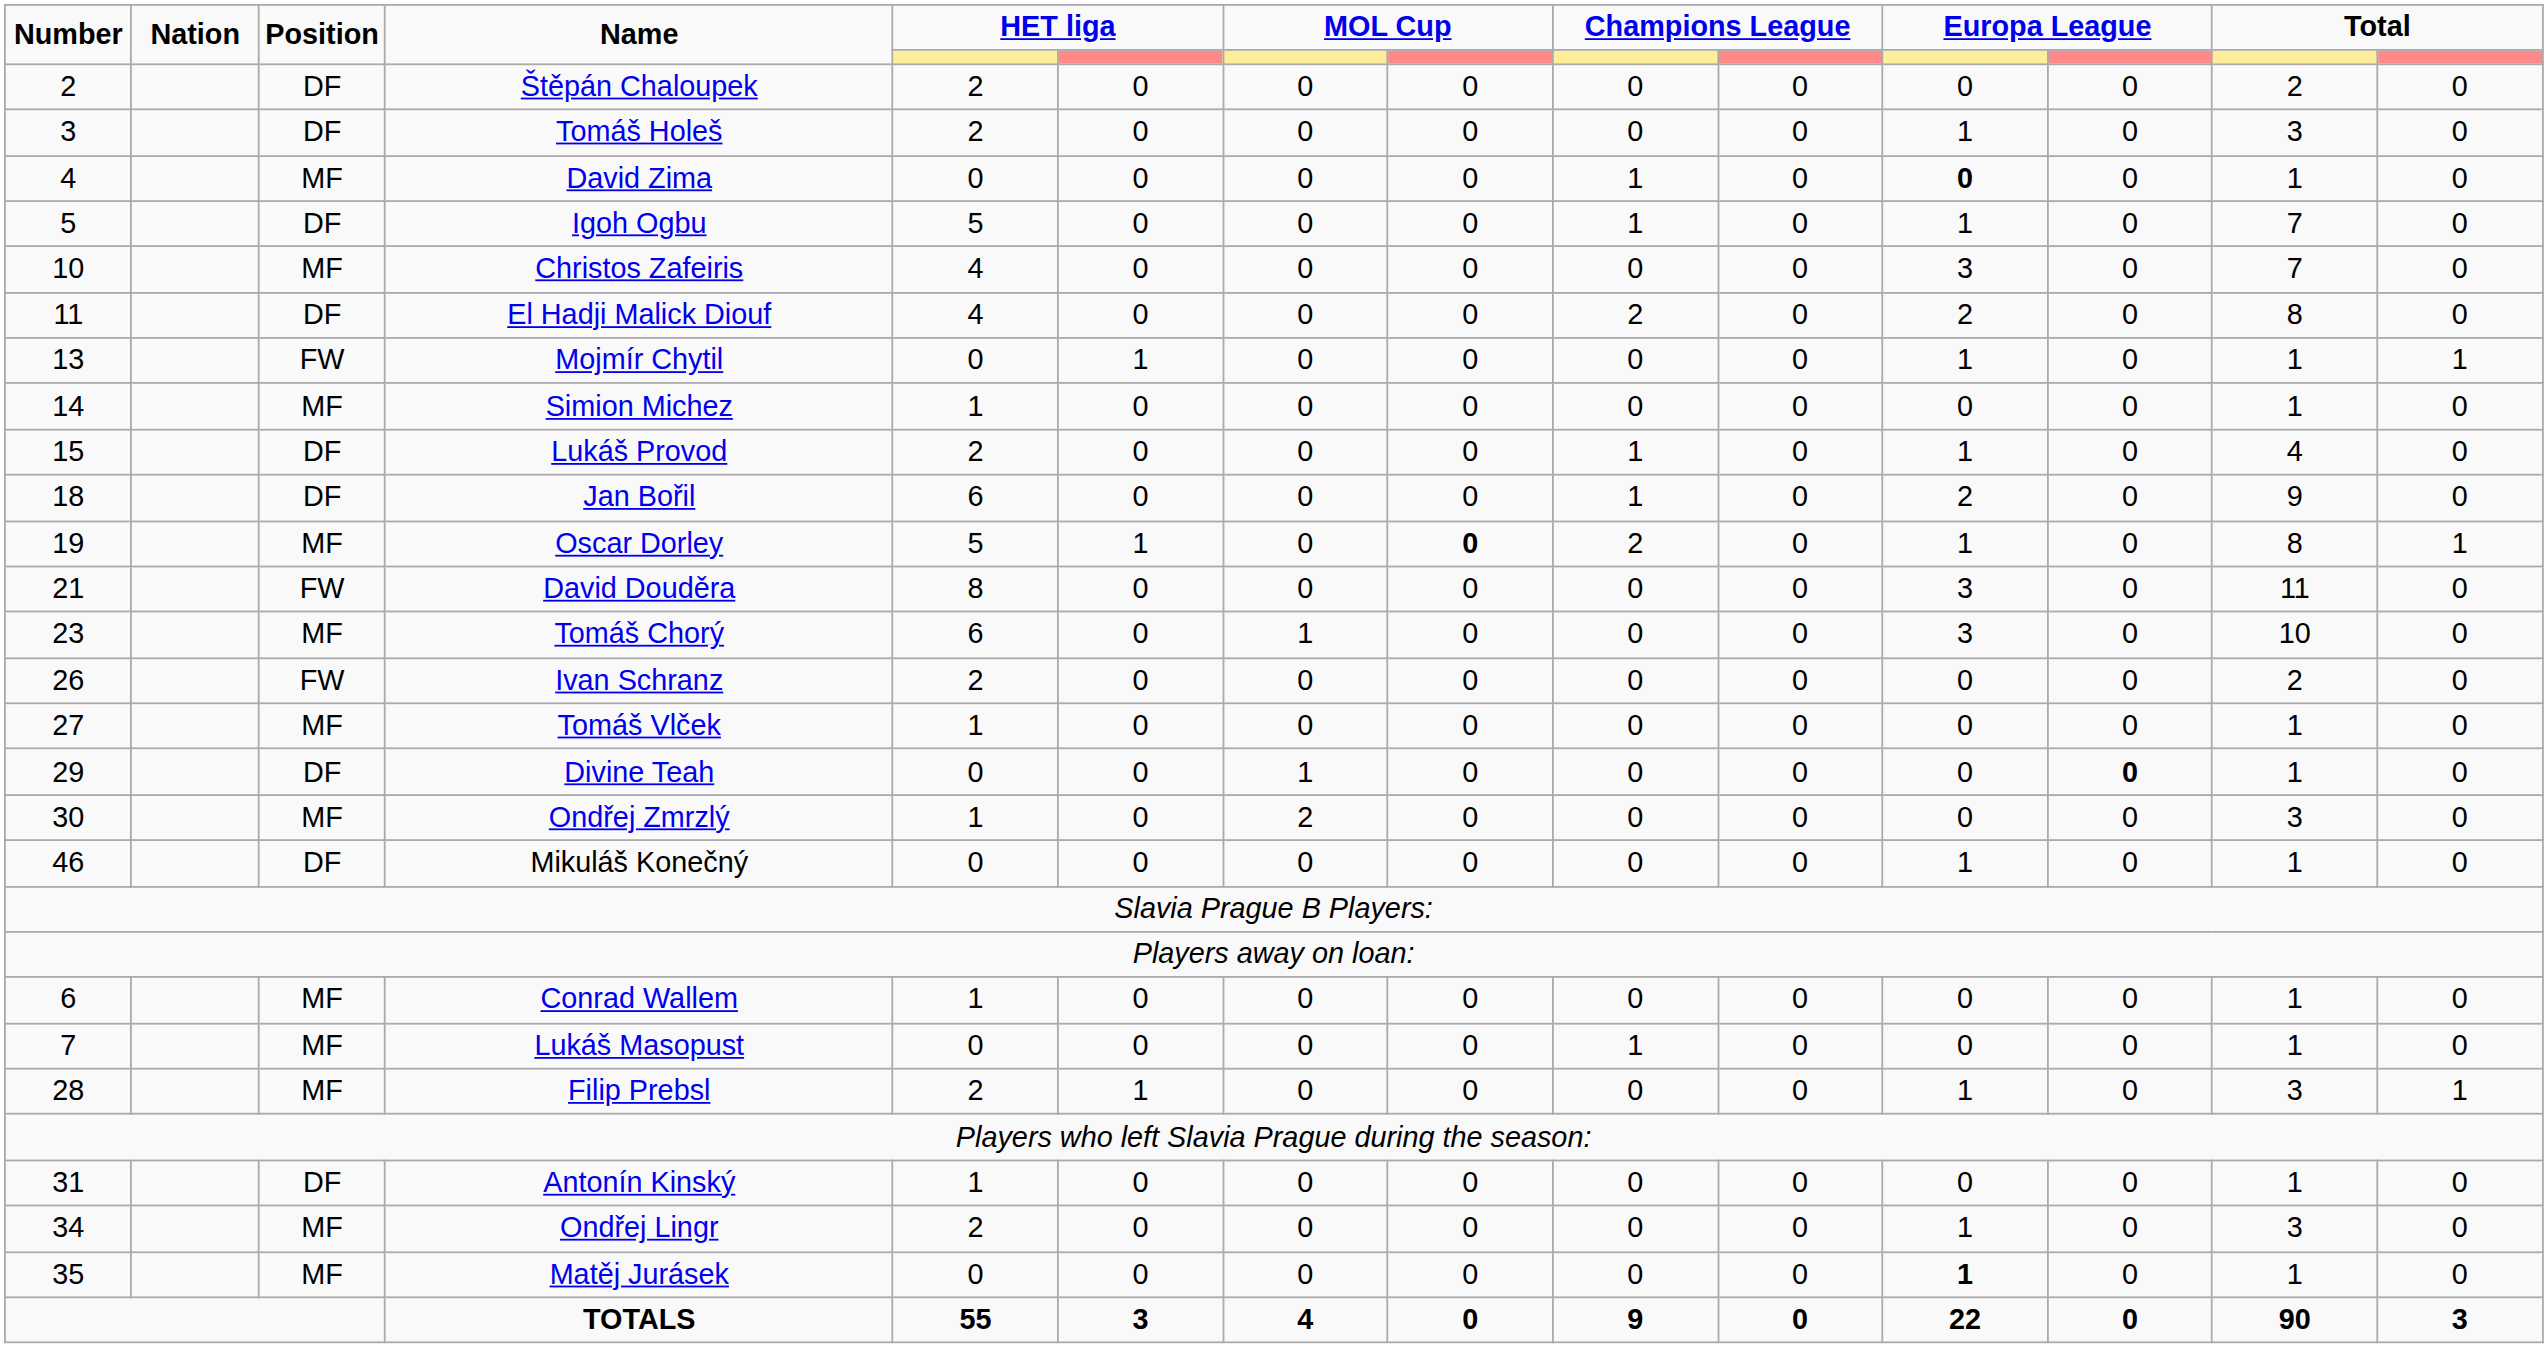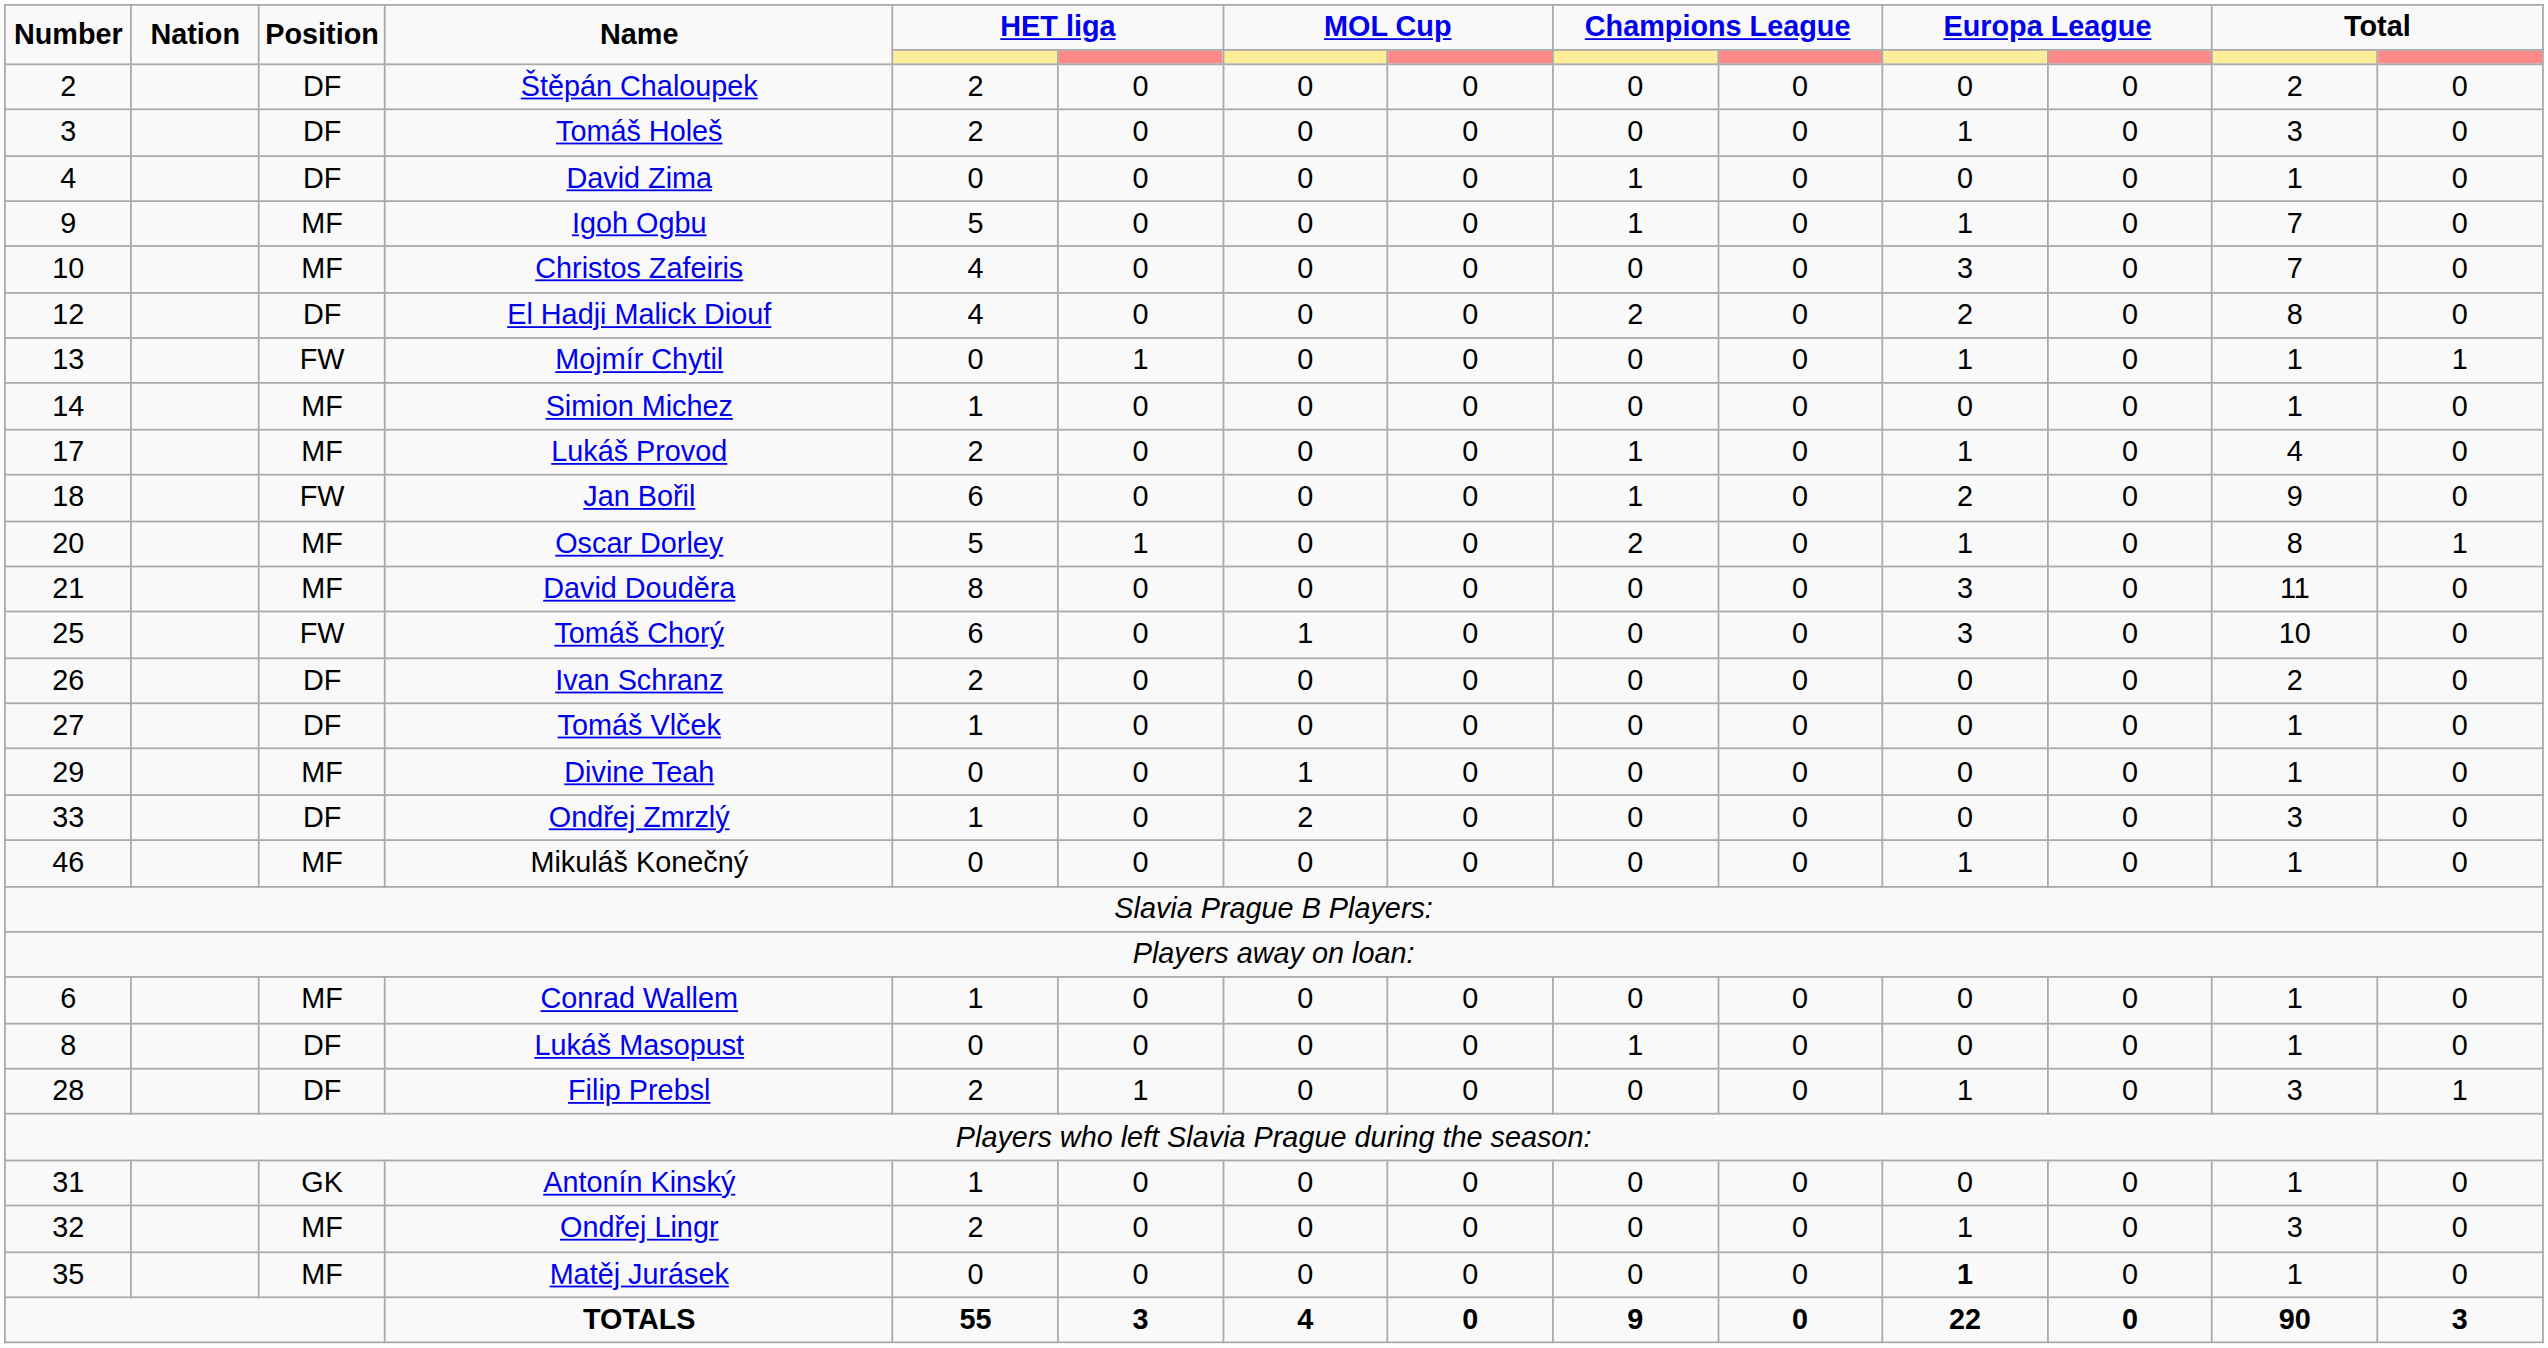David Zima | Position: MF -> DF
David Zima | column 11: bold -> normal
Igoh Ogbu | Number: 5 -> 9
Igoh Ogbu | Position: DF -> MF
El Hadji Malick Diouf | Number: 11 -> 12
Lukáš Provod | Number: 15 -> 17
Lukáš Provod | Position: DF -> MF
Jan Bořil | Position: DF -> FW
Oscar Dorley | Number: 19 -> 20
Oscar Dorley | column 8: bold -> normal
David Douděra | Position: FW -> MF
Tomáš Chorý | Number: 23 -> 25
Tomáš Chorý | Position: MF -> FW
Ivan Schranz | Position: FW -> DF
Tomáš Vlček | Position: MF -> DF
Divine Teah | Position: DF -> MF
Divine Teah | column 12: bold -> normal
Ondřej Zmrzlý | Number: 30 -> 33
Ondřej Zmrzlý | Position: MF -> DF
Mikuláš Konečný | Position: DF -> MF
Lukáš Masopust | Number: 7 -> 8
Lukáš Masopust | Position: MF -> DF
Filip Prebsl | Position: MF -> DF
Antonín Kinský | Position: DF -> GK
Ondřej Lingr | Number: 34 -> 32
